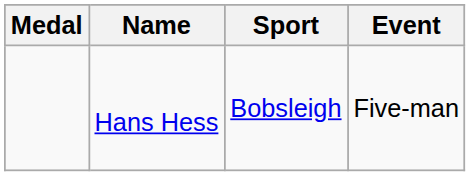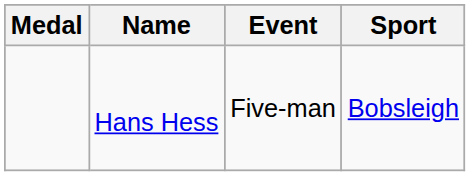columns swapped: Sport <-> Event
